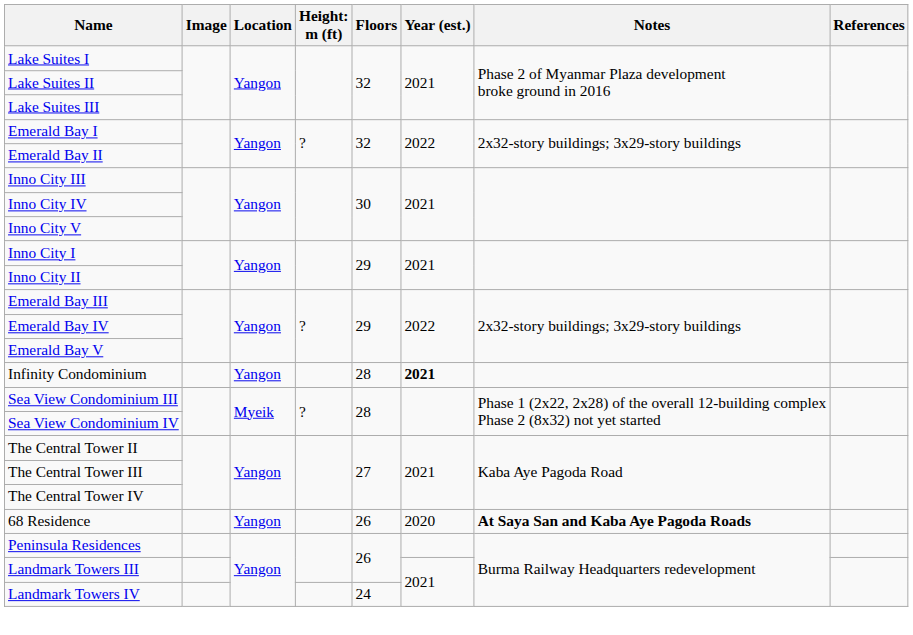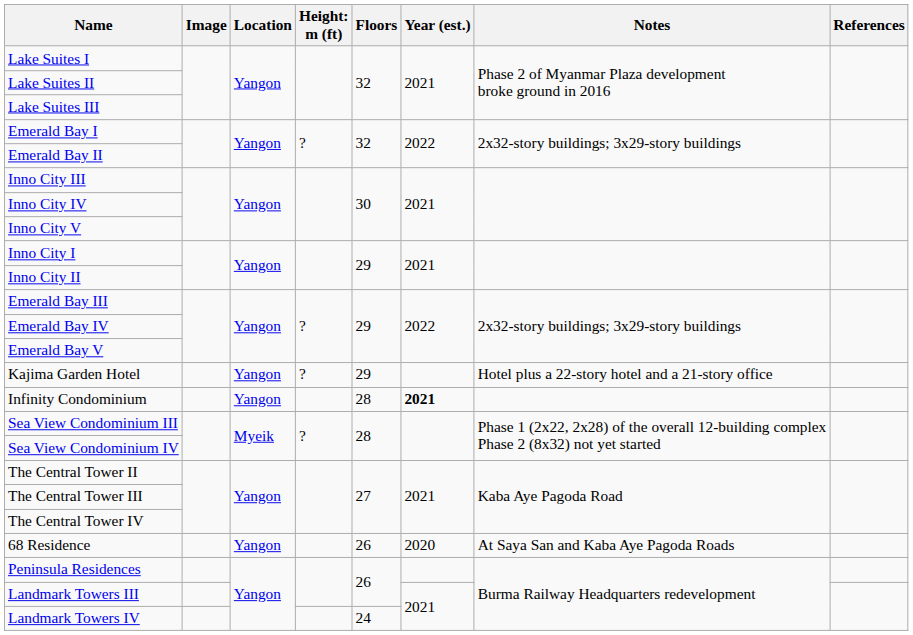+ row: Kajima Garden Hotel | Yangon | ? | 29 | Hotel plus a 22-story hotel and a 21-story office
68 Residence | Notes: bold -> normal
